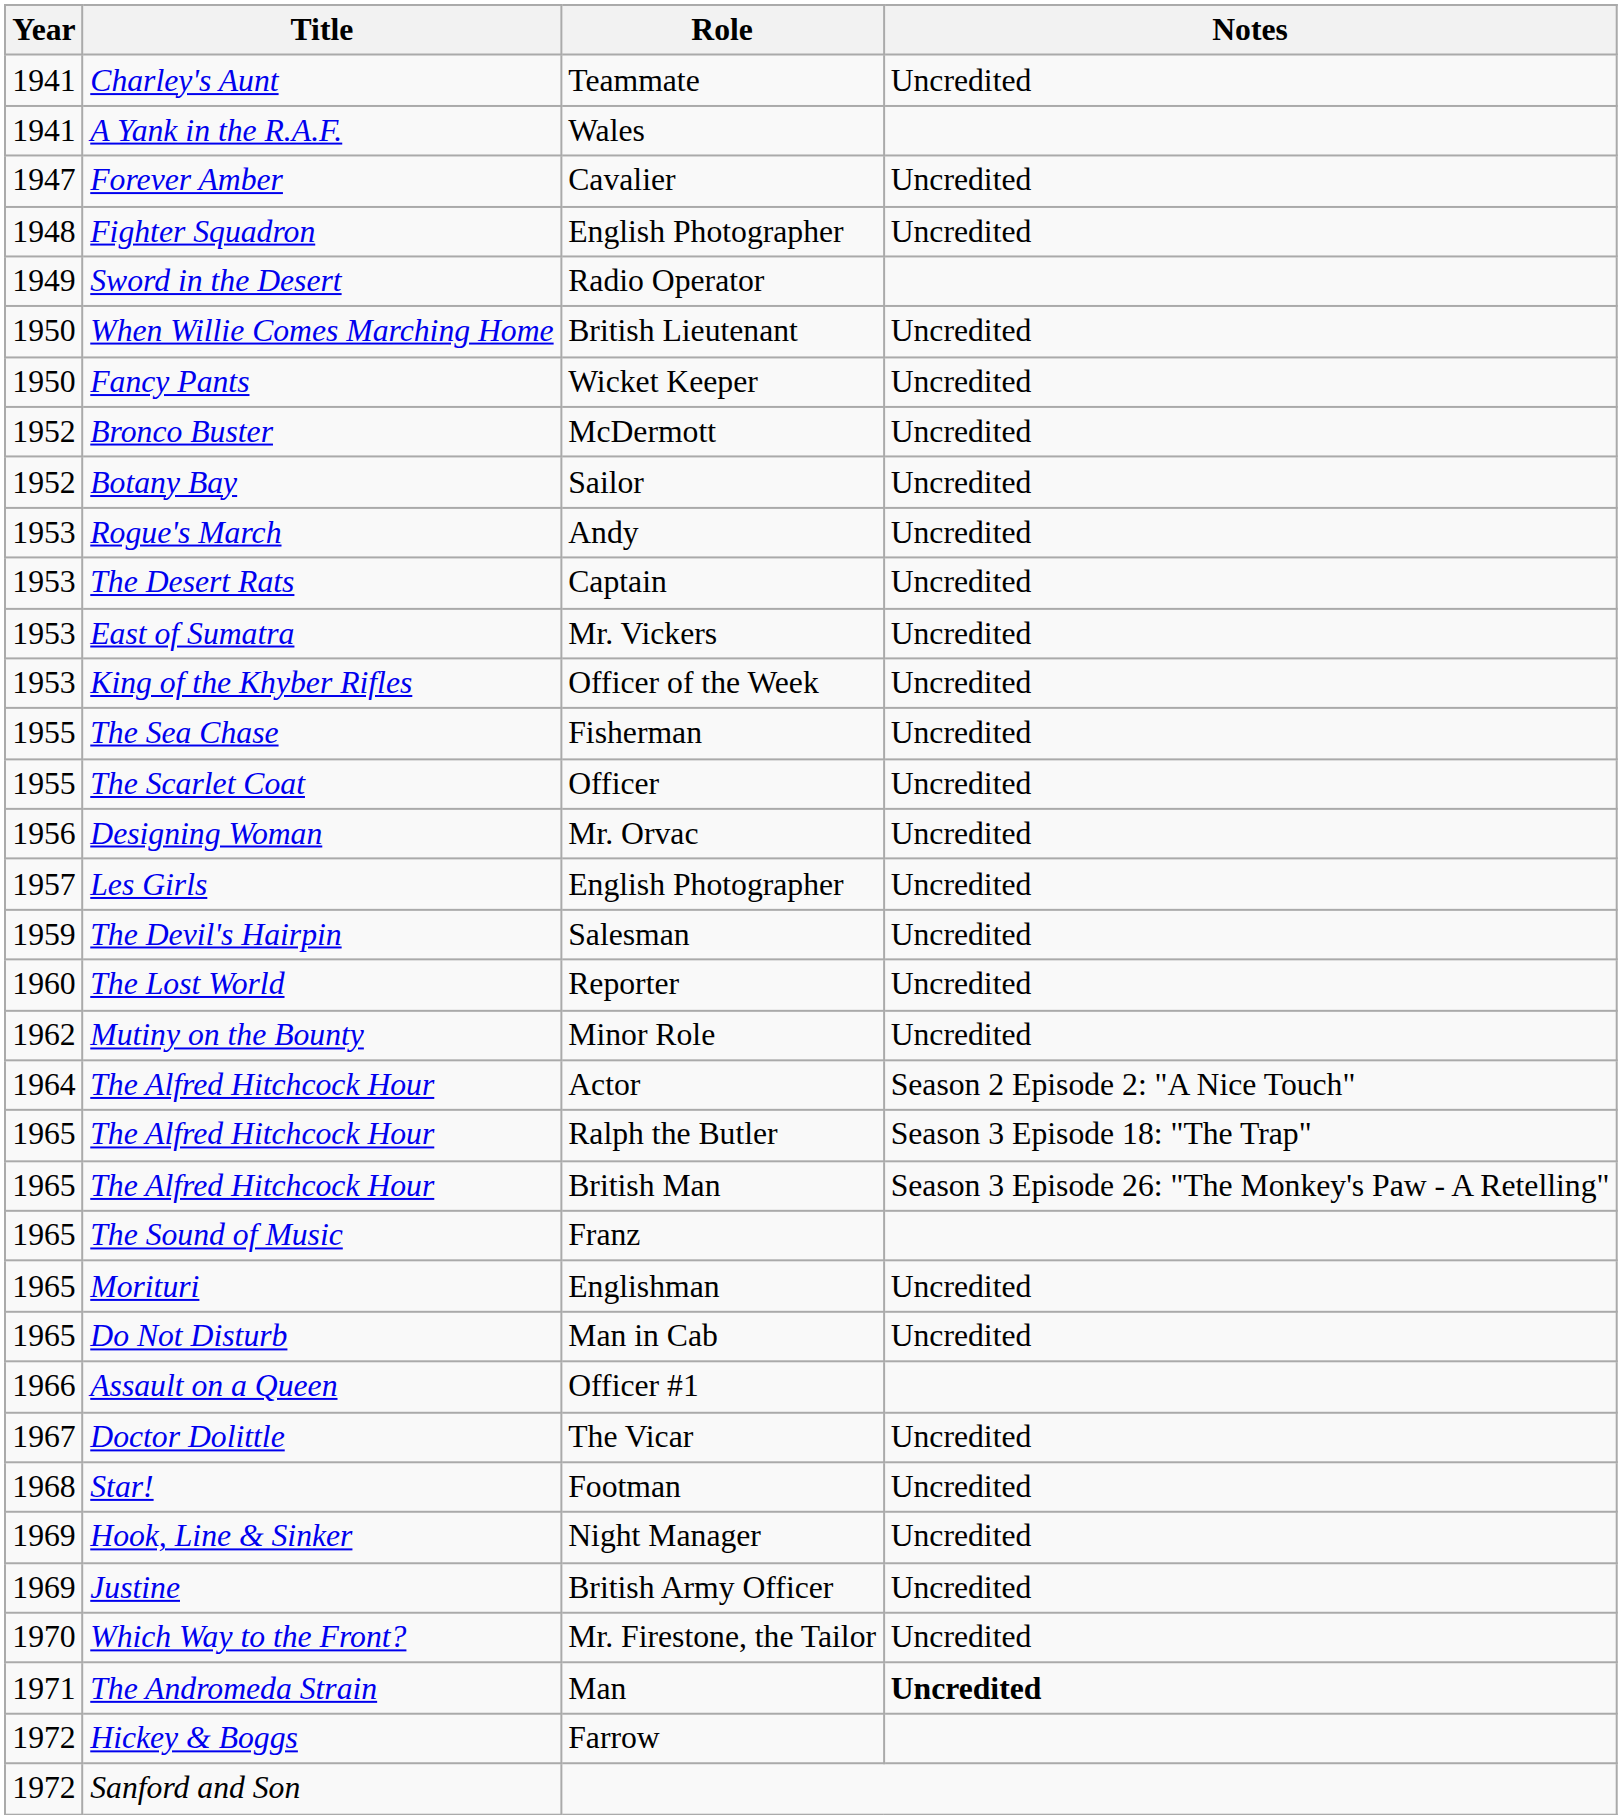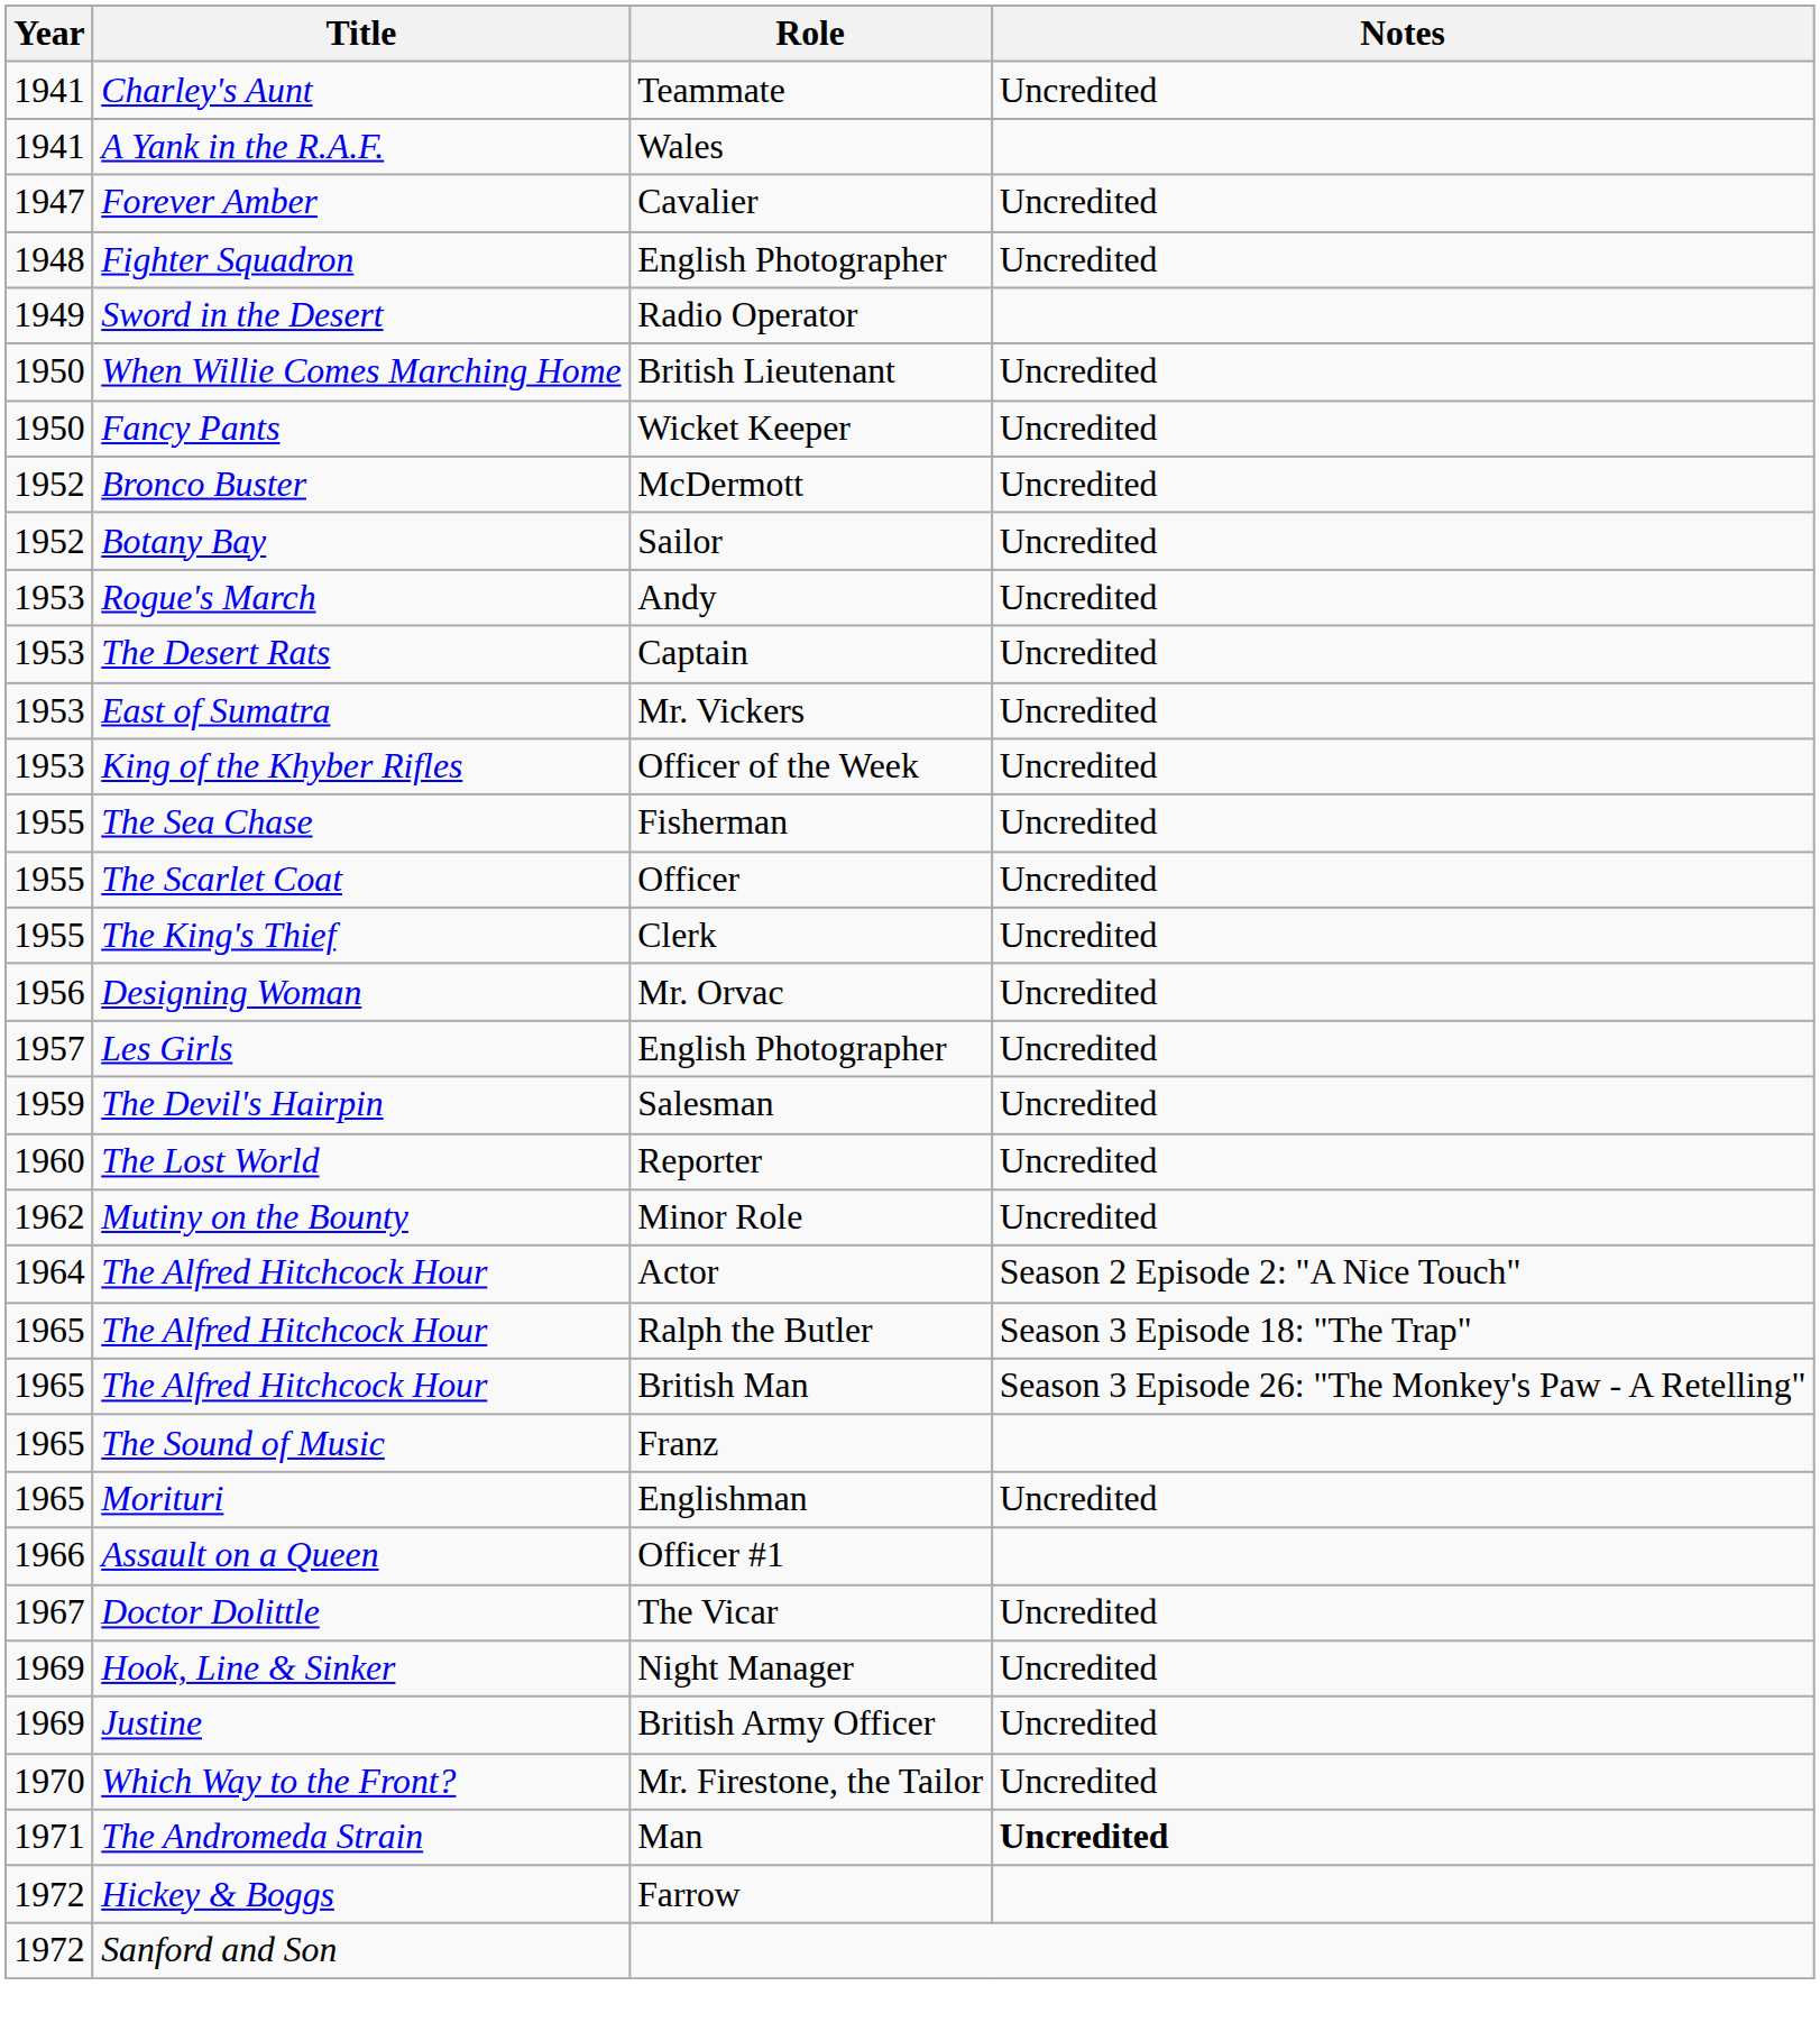+ row: 1955 | The King's Thief | Clerk | Uncredited
- row: 1965 | Do Not Disturb | Man in Cab | Uncredited
- row: 1968 | Star! | Footman | Uncredited
